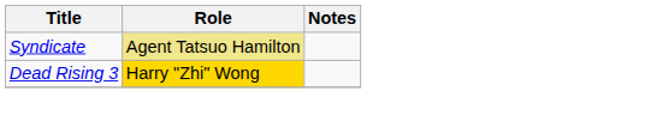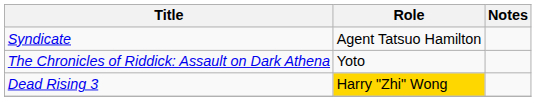Syndicate | Role: khaki background -> no background
+ row: The Chronicles of Riddick: Assault on Dark Athena | Yoto
